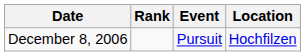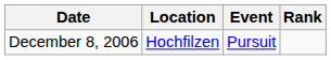columns swapped: Location <-> Rank
